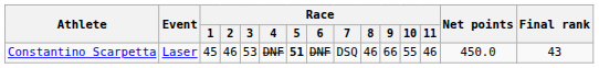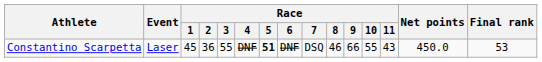Constantino Scarpetta | Race / 2: 46 -> 36
Constantino Scarpetta | Race / 3: 53 -> 55
Constantino Scarpetta | Race / 11: 46 -> 43
Constantino Scarpetta | Final rank: 43 -> 53
